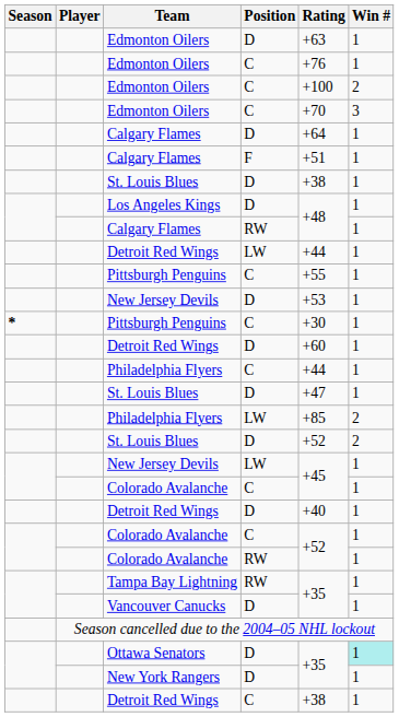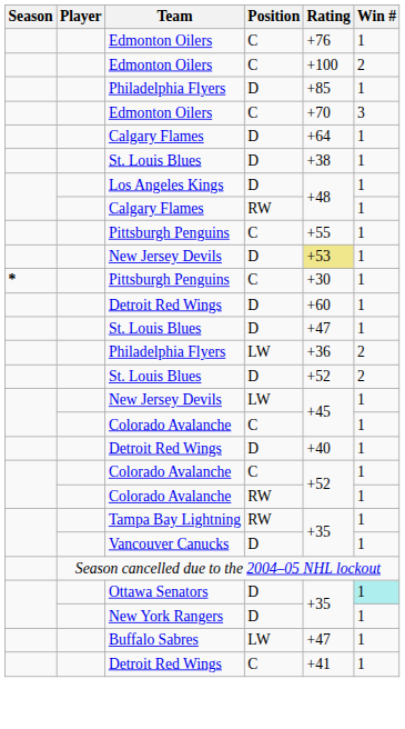- row: Edmonton Oilers | D | +63 | 1
+ row: Philadelphia Flyers | D | +85 | 1
- row: Calgary Flames | F | +51 | 1
- row: Detroit Red Wings | LW | +44 | 1
New Jersey Devils / D | Rating: no background -> khaki background
- row: Philadelphia Flyers | C | +44 | 1
Philadelphia Flyers / LW | Rating: +85 -> +36
+ row: Buffalo Sabres | LW | +47 | 1
Detroit Red Wings / C | Rating: +38 -> +41
